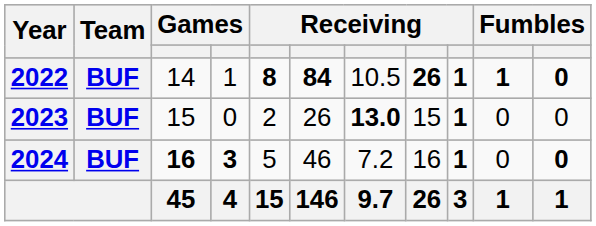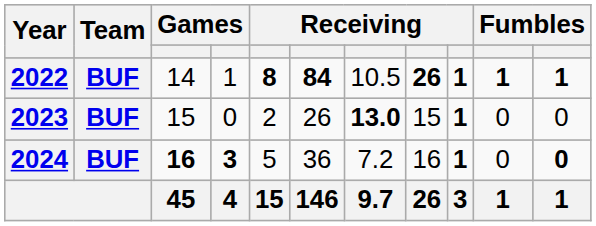2022 | column 11: 0 -> 1
2024 | column 6: 46 -> 36
